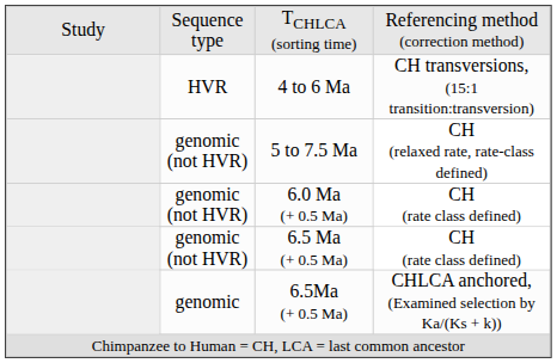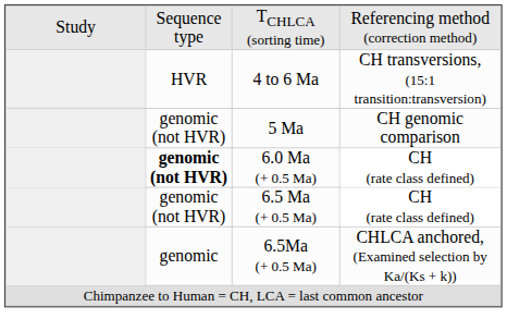+ row: genomic (not HVR) | 5 Ma | CH genomic comparison
- row: genomic (not HVR) | 5 to 7.5 Ma | CH (relaxed rate, rate-class defined)
6.0 Ma (+ 0.5 Ma) | column 2: normal -> bold
